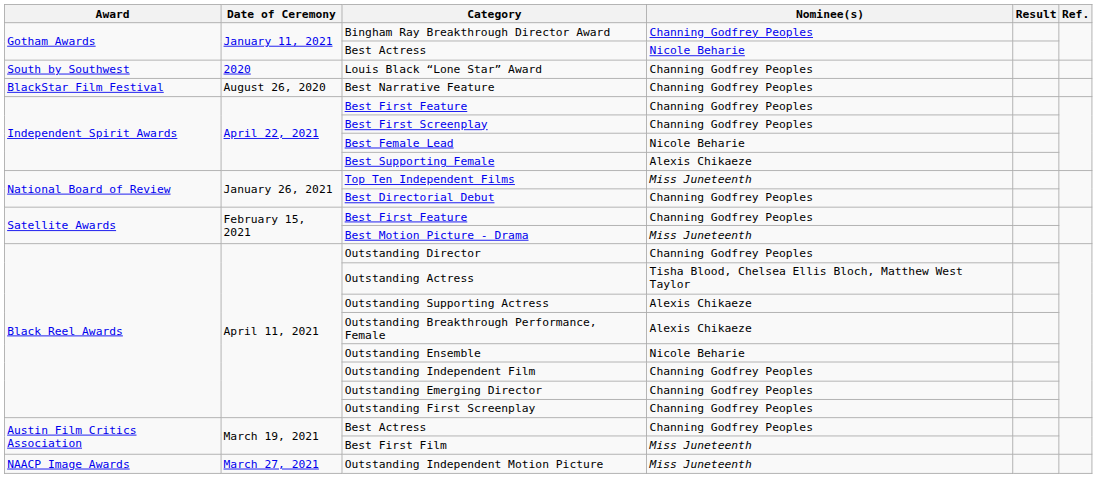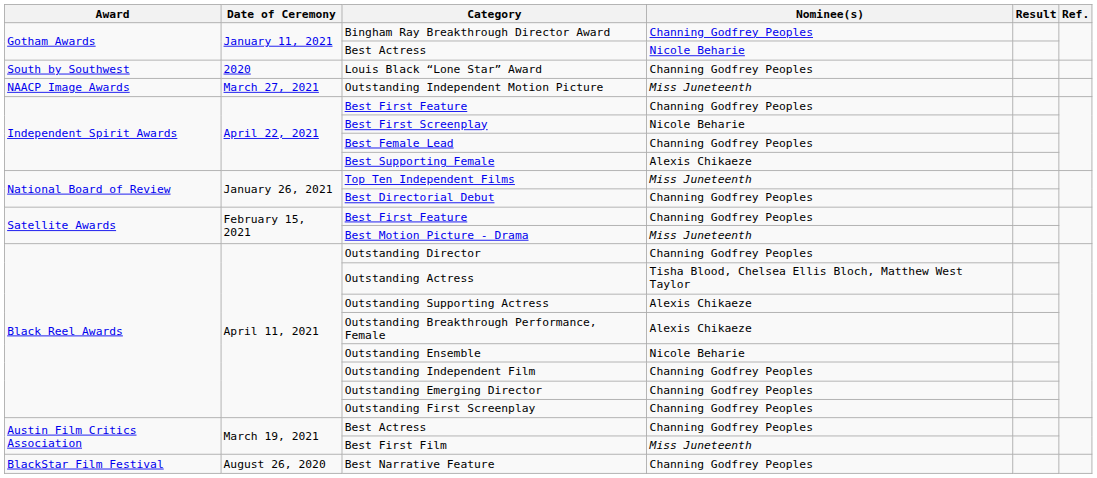rows swapped: Best Narrative Feature <-> Outstanding Independent Motion Picture
Best First Screenplay | Nominee(s): Channing Godfrey Peoples -> Nicole Beharie
Best Female Lead | Nominee(s): Nicole Beharie -> Channing Godfrey Peoples
